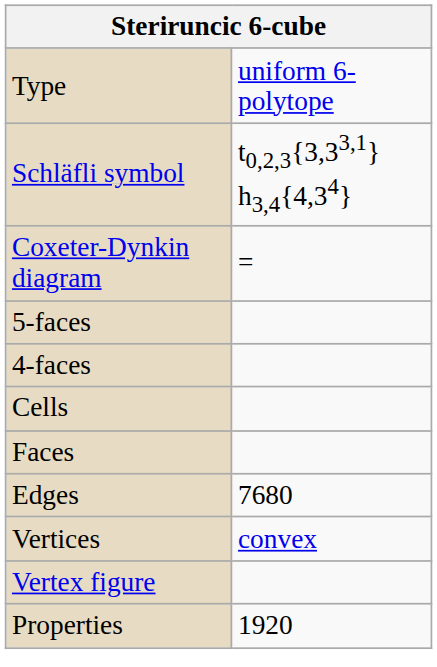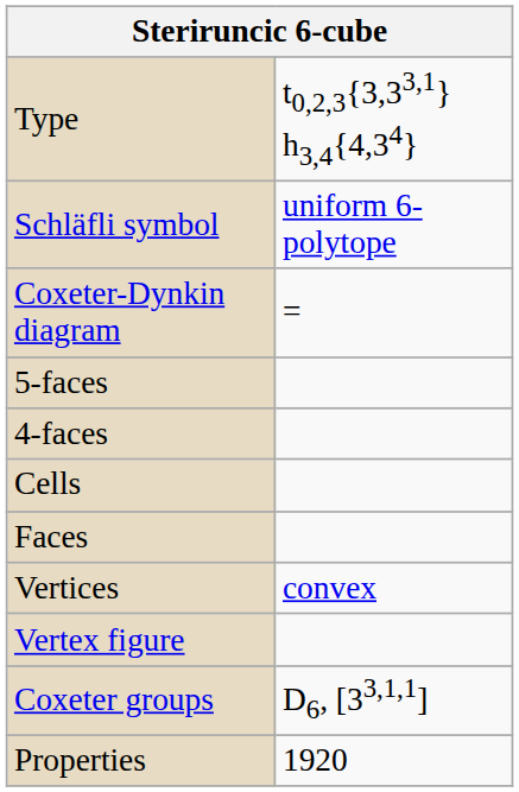Type | column 2: uniform 6-polytope -> t0,2,3{3,33,1} h3,4{4,34}
Schläfli symbol | column 2: t0,2,3{3,33,1} h3,4{4,34} -> uniform 6-polytope
- row: Edges | 7680
+ row: Coxeter groups | D6, [33,1,1]
